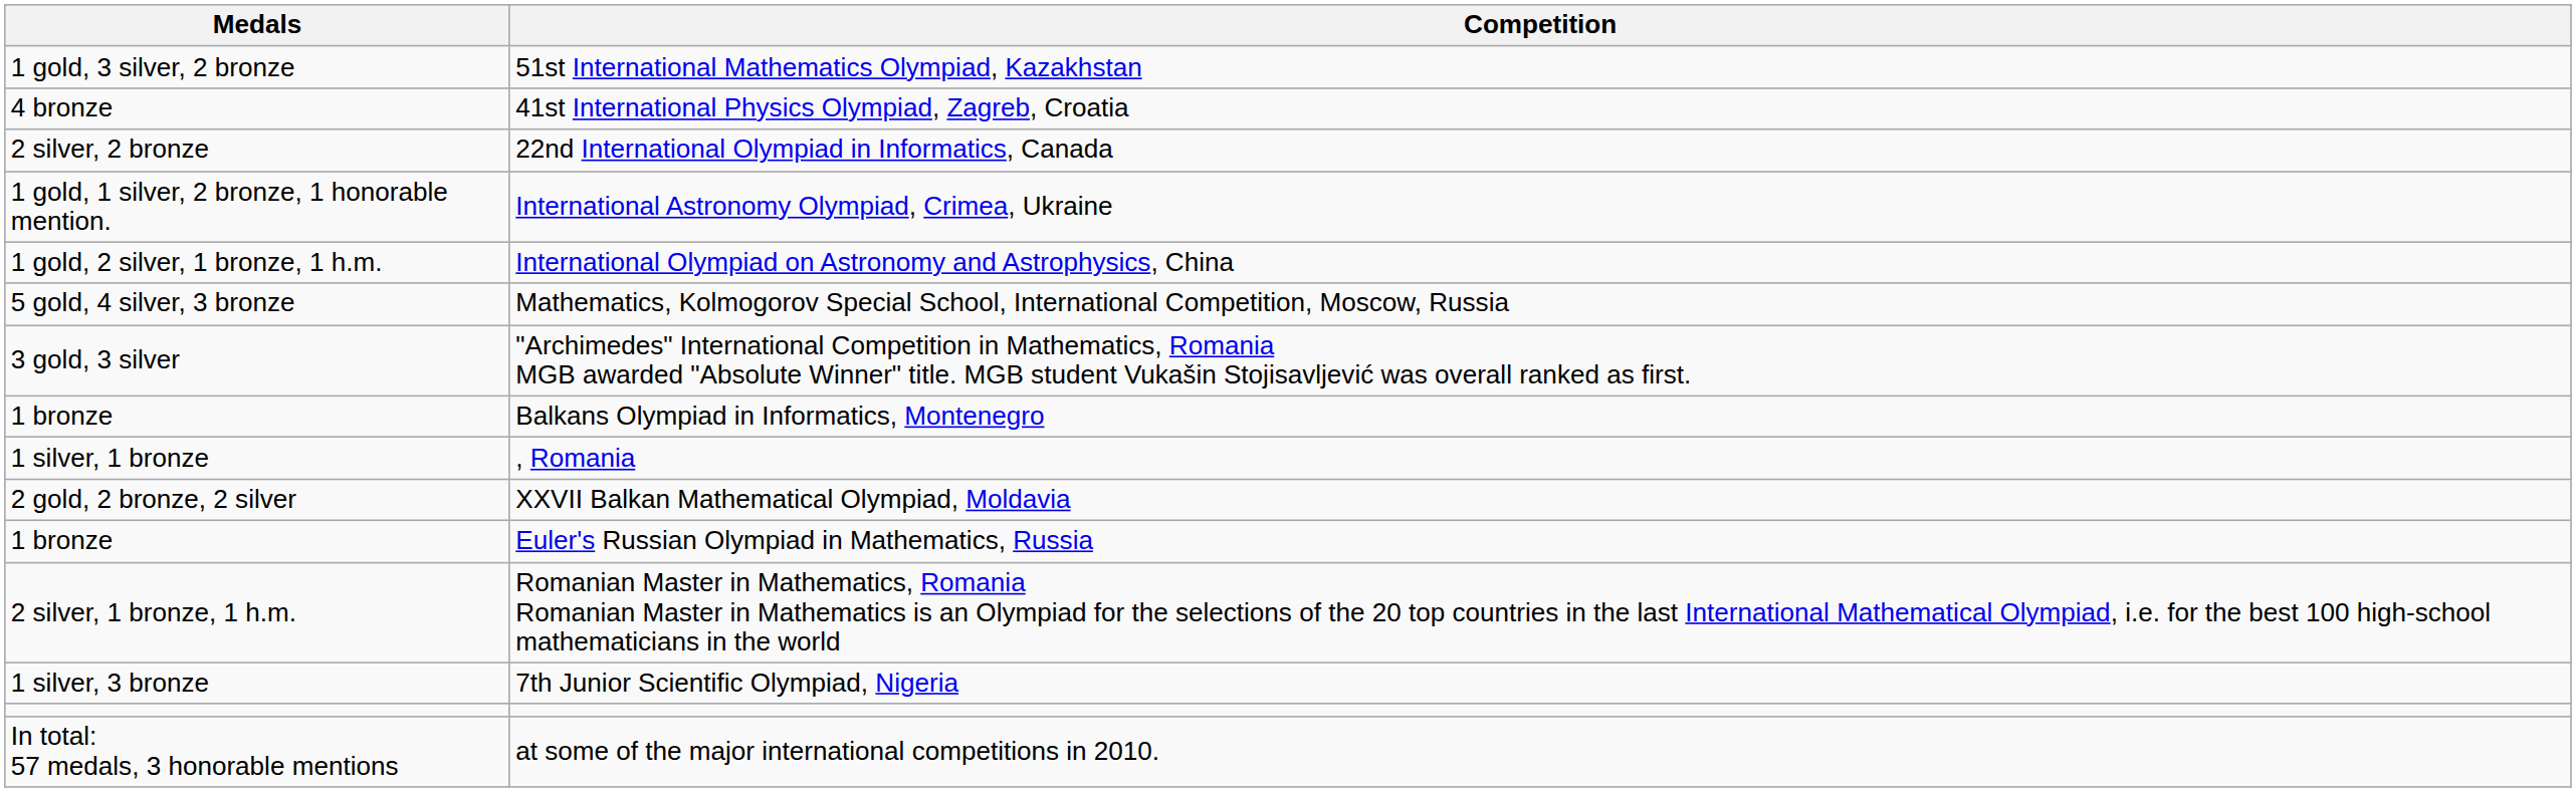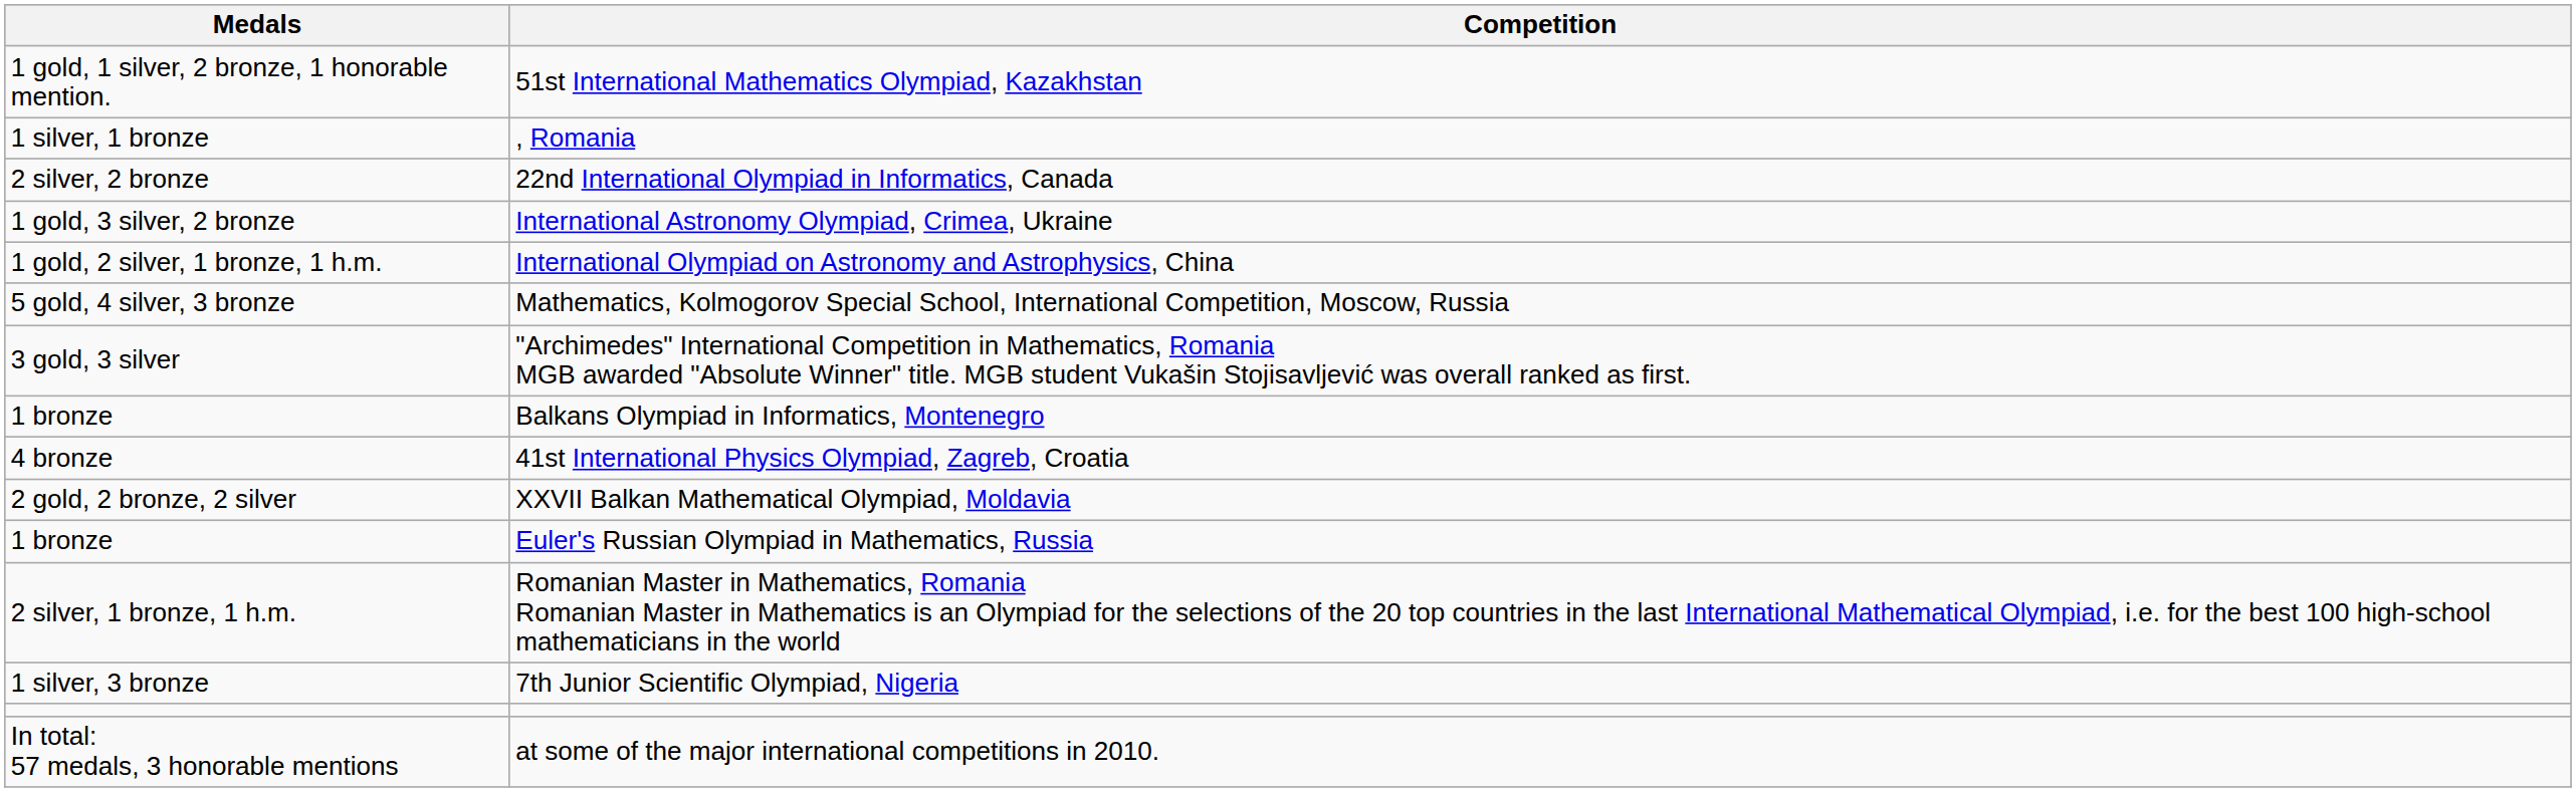51st International Mathematics Olympiad, Kazakhstan | Medals: 1 gold, 3 silver, 2 bronze -> 1 gold, 1 silver, 2 bronze, 1 honorable mention.
rows swapped: 41st International Physics Olympiad, Zagreb, Croatia <-> , Romania
International Astronomy Olympiad, Crimea, Ukraine | Medals: 1 gold, 1 silver, 2 bronze, 1 honorable mention. -> 1 gold, 3 silver, 2 bronze
